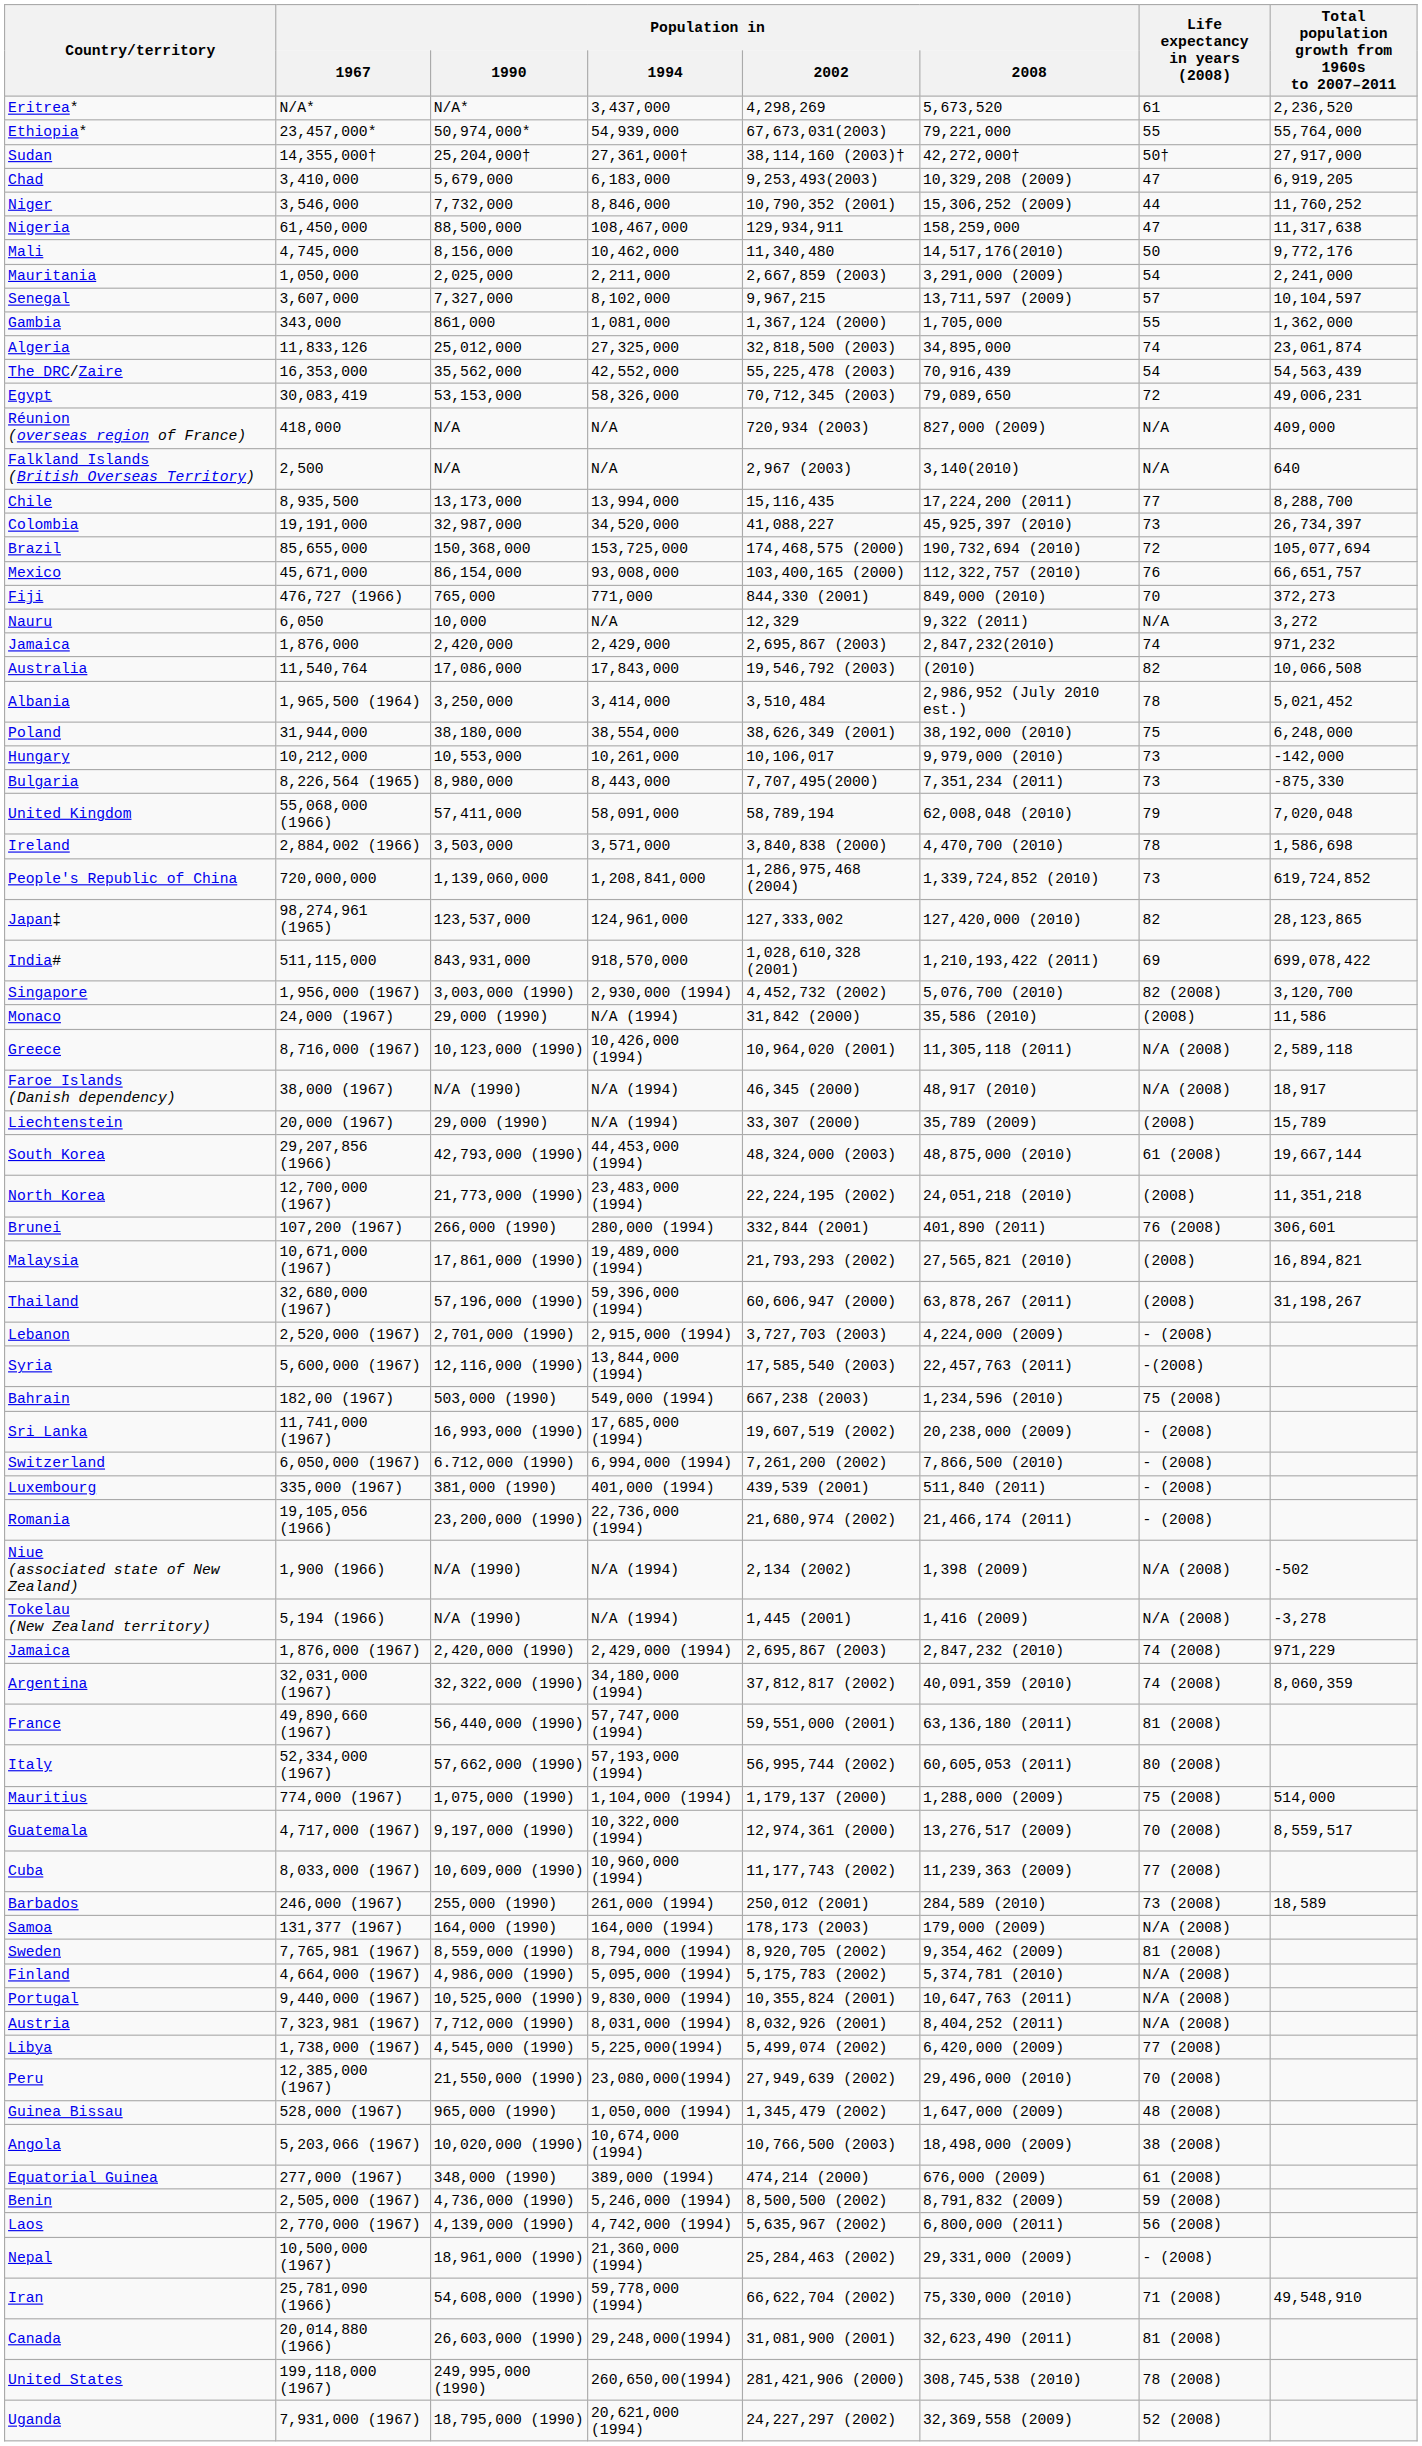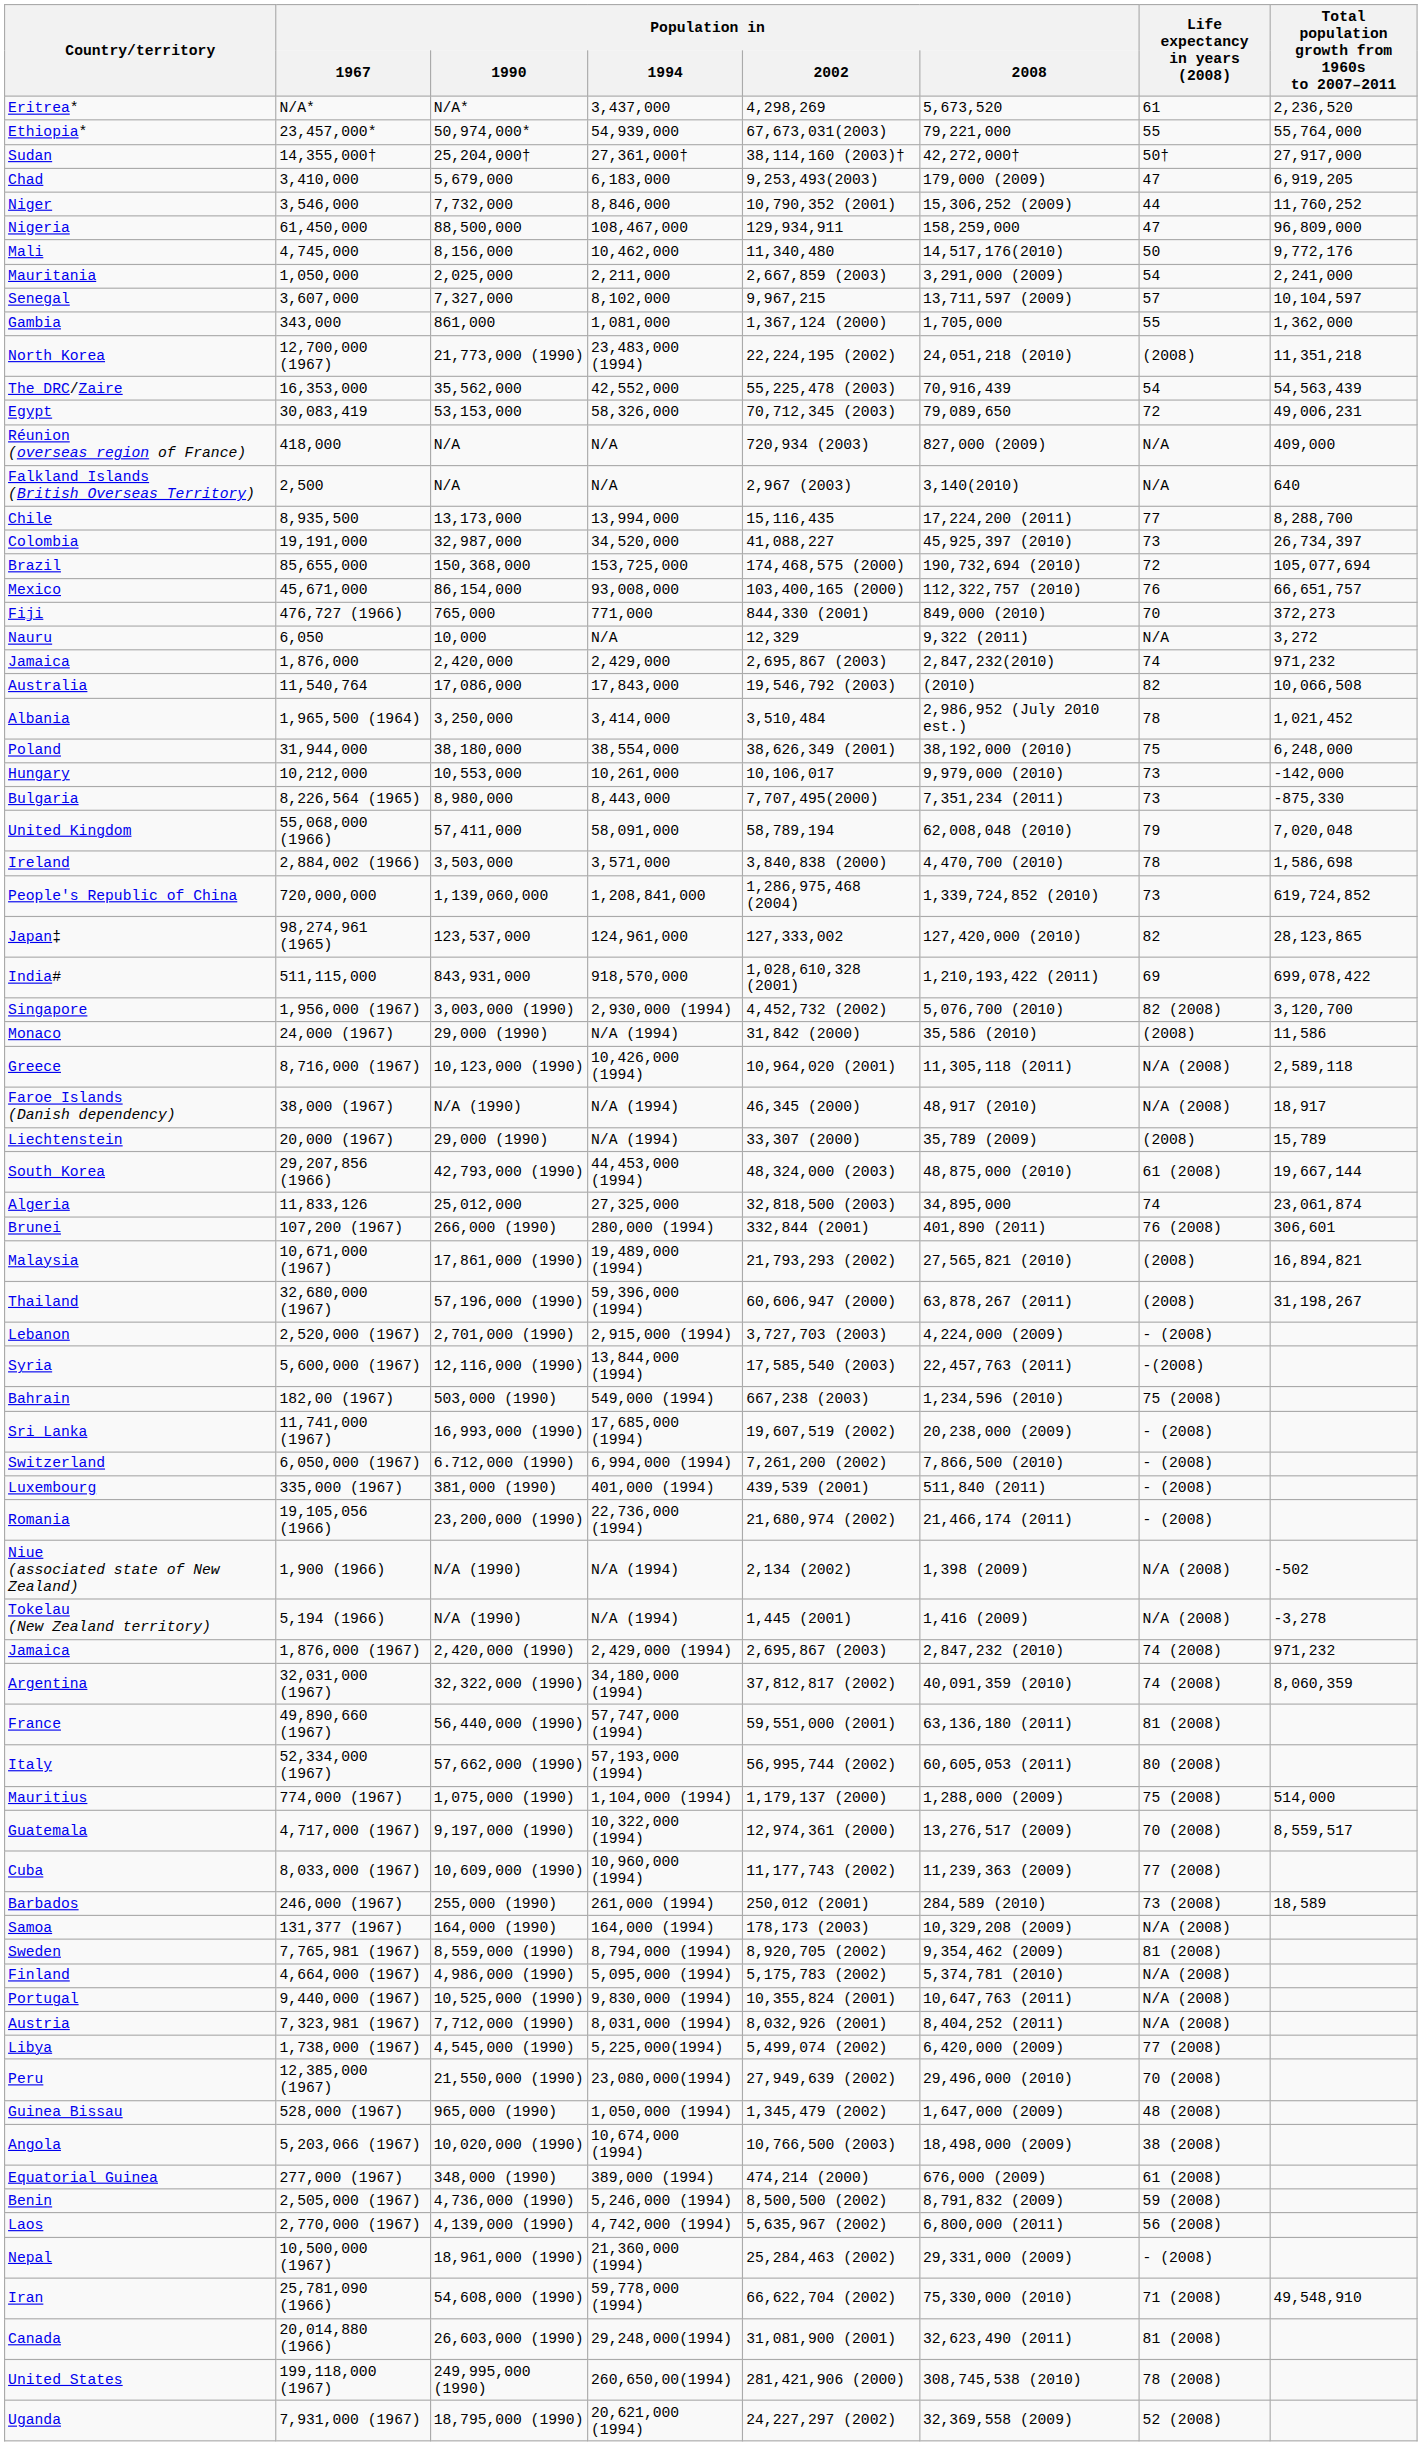Chad | Population in / 2008: 10,329,208 (2009) -> 179,000 (2009)
Nigeria | Total population growth from 1960s to 2007–2011: 11,317,638 -> 96,809,000
rows swapped: Algeria <-> North Korea
Albania | Total population growth from 1960s to 2007–2011: 5,021,452 -> 1,021,452
Jamaica / 1,876,000 (1967) | Total population growth from 1960s to 2007–2011: 971,229 -> 971,232
Samoa | Population in / 2008: 179,000 (2009) -> 10,329,208 (2009)
